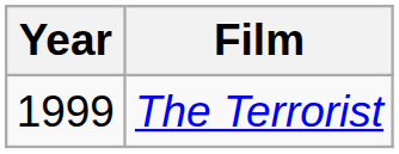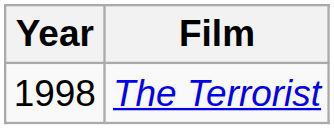The Terrorist | Year: 1999 -> 1998
